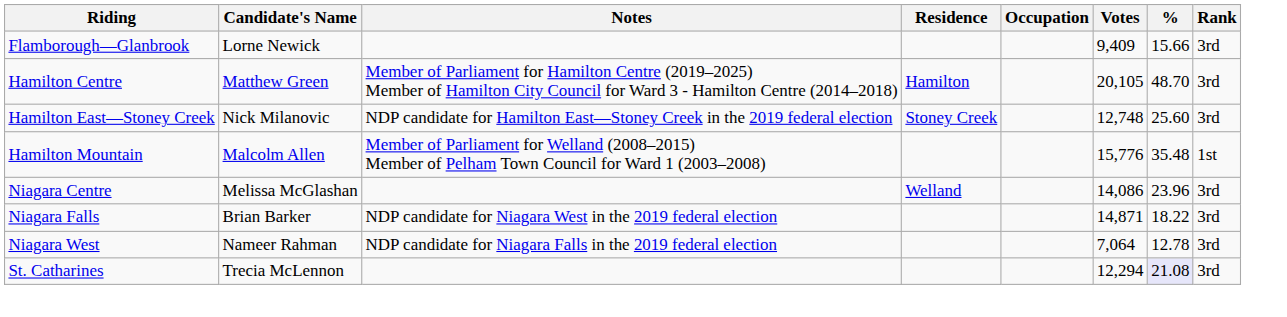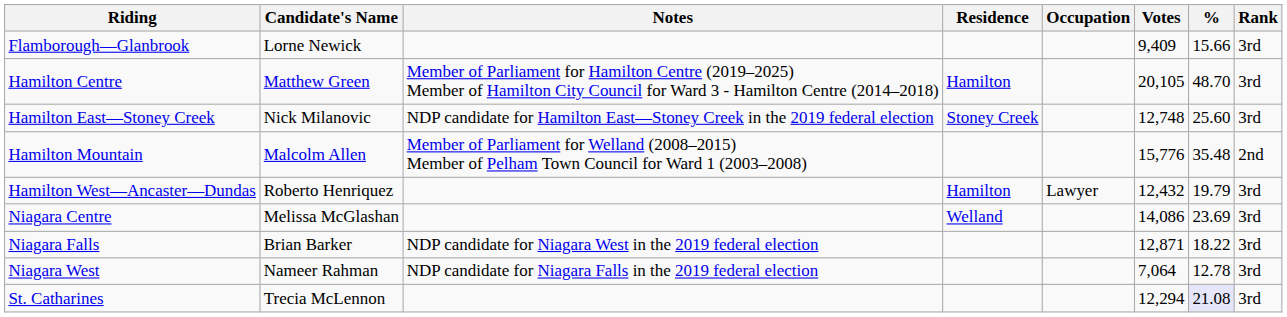Hamilton Mountain | Rank: 1st -> 2nd
+ row: Hamilton West—Ancaster—Dundas | Roberto Henriquez | Hamilton | Lawyer | 12,432 | 19.79 | 3rd
Niagara Centre | %: 23.96 -> 23.69
Niagara Falls | Votes: 14,871 -> 12,871
